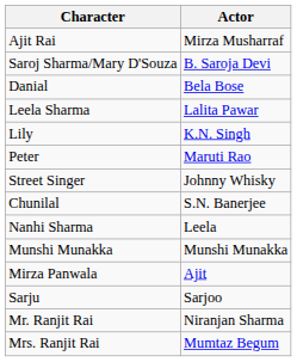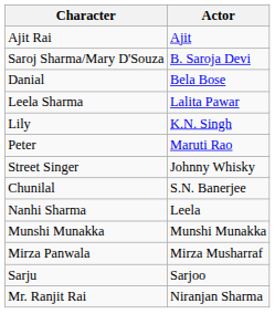Ajit Rai | Actor: Mirza Musharraf -> Ajit
Mirza Panwala | Actor: Ajit -> Mirza Musharraf
- row: Mrs. Ranjit Rai | Mumtaz Begum
